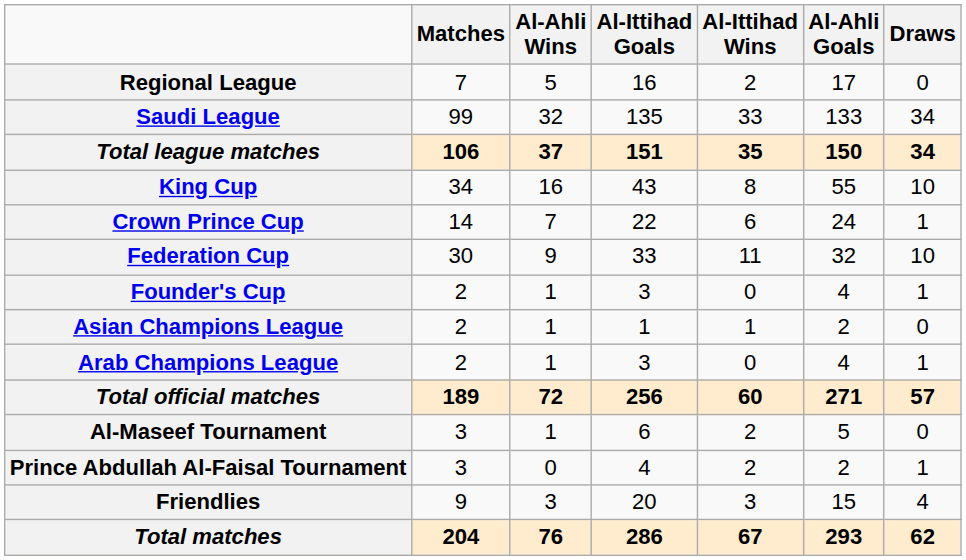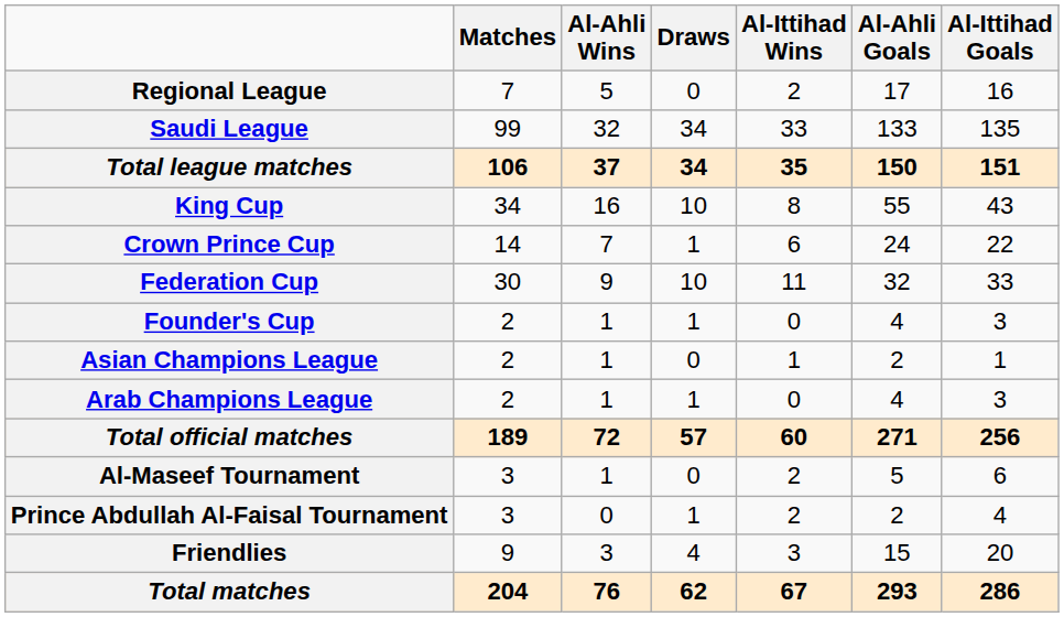columns swapped: Draws <-> Al-Ittihad Goals
